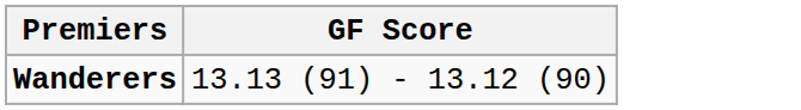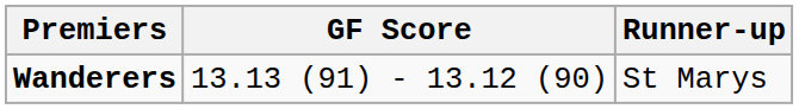+ column: Runner-up | St Marys
